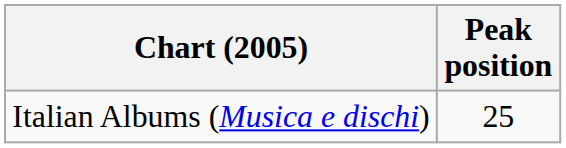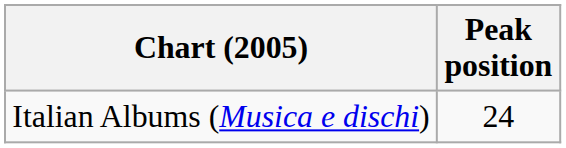Italian Albums (Musica e dischi) | Peak position: 25 -> 24
